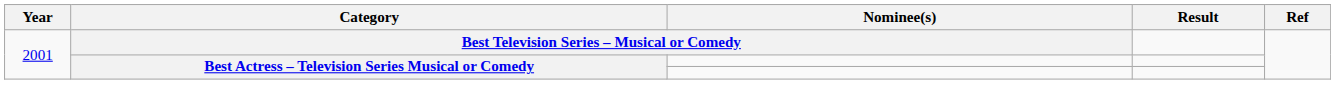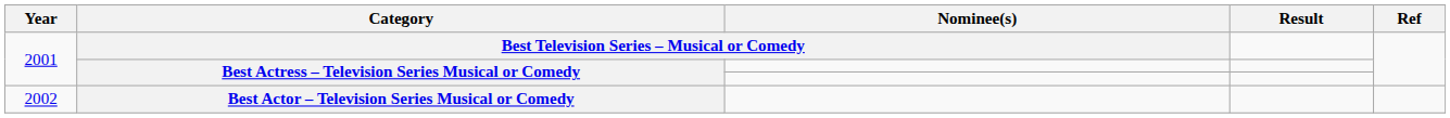+ row: 2002 | Best Actor – Television Series Musical or Comedy
